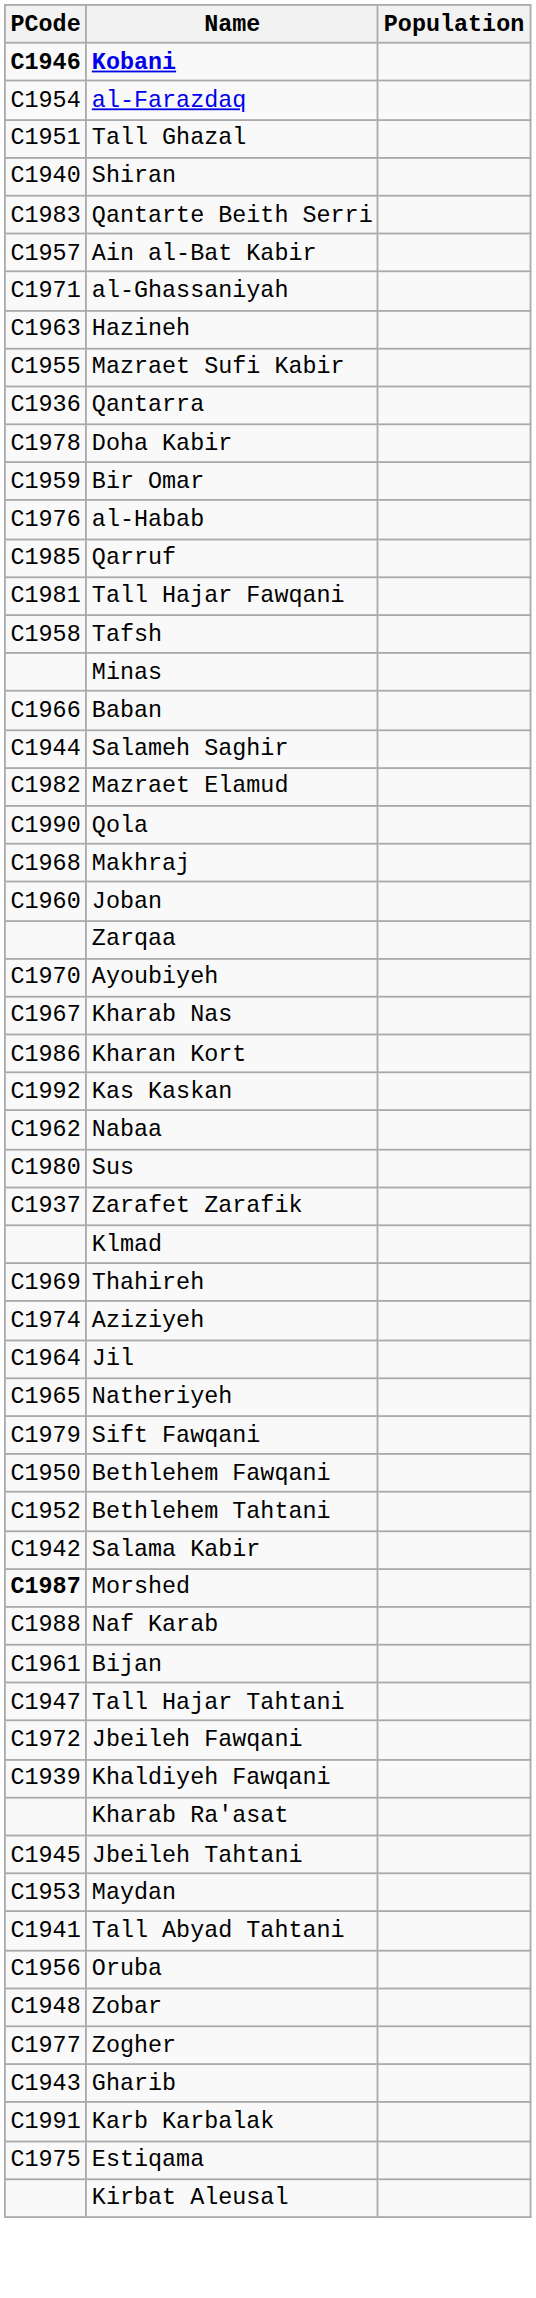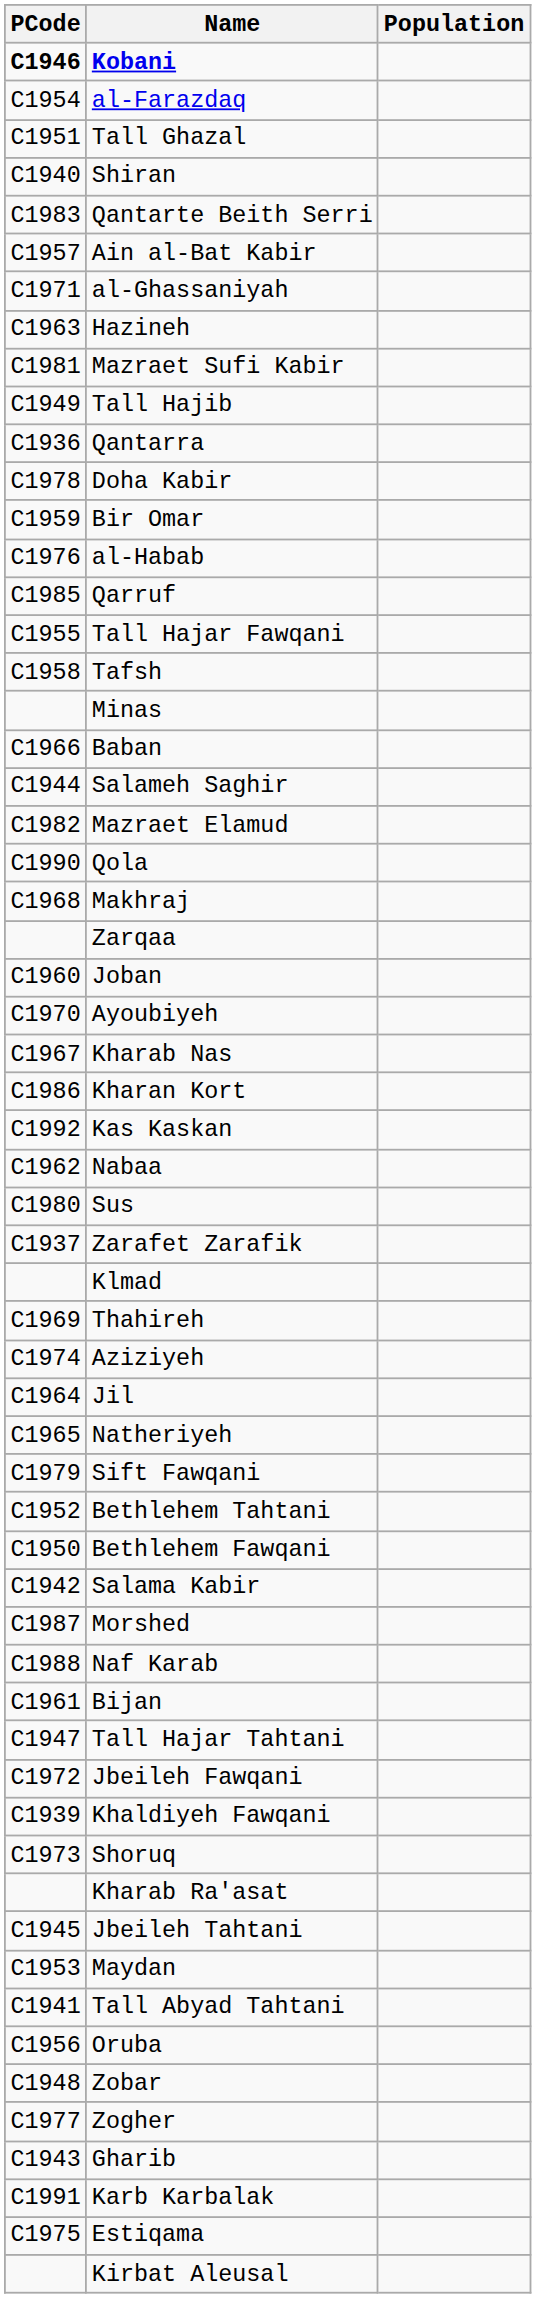Mazraet Sufi Kabir | PCode: C1955 -> C1981
+ row: C1949 | Tall Hajib
Tall Hajar Fawqani | PCode: C1981 -> C1955
rows swapped: Joban <-> Zarqaa
rows swapped: Bethlehem Tahtani <-> Bethlehem Fawqani
Morshed | PCode: bold -> normal
+ row: C1973 | Shoruq
